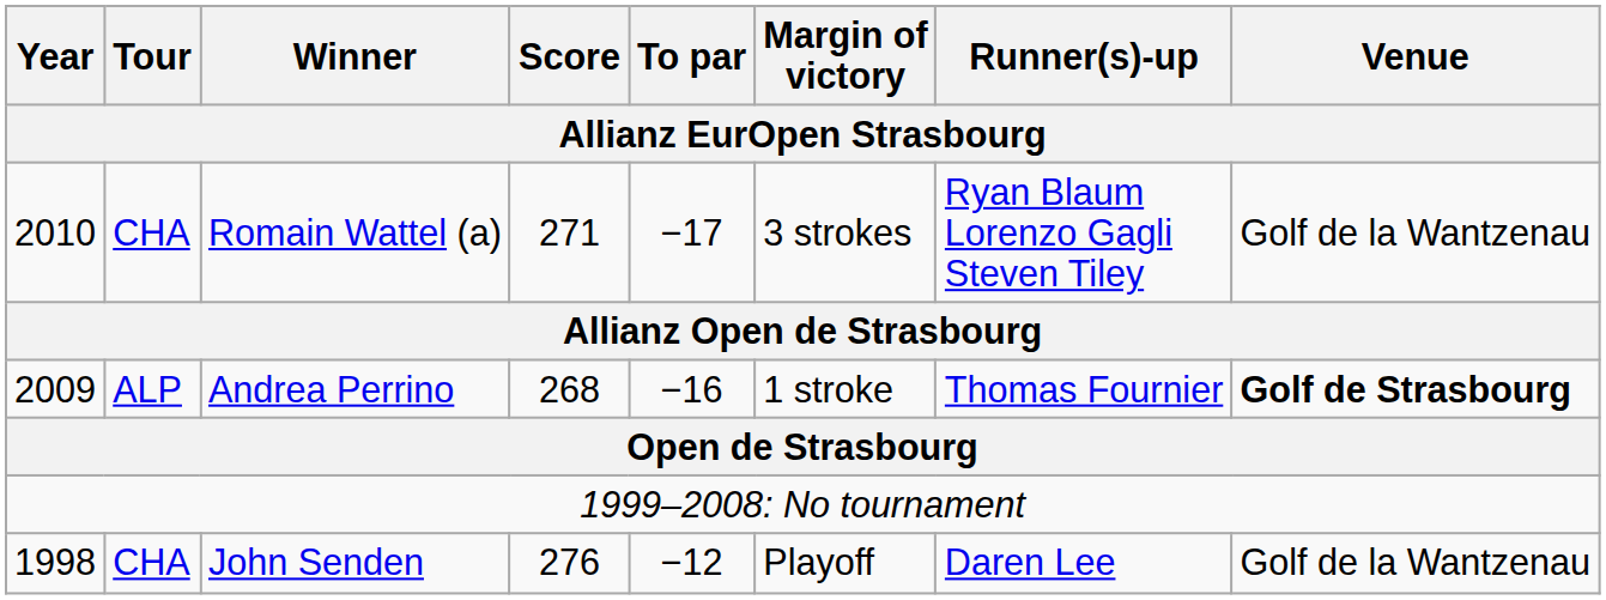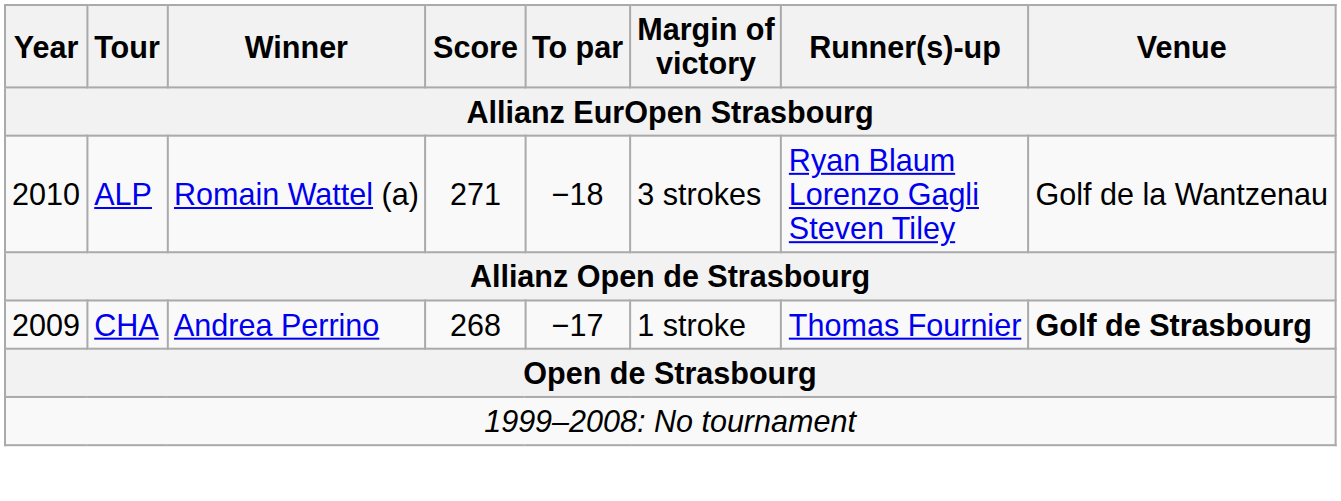Romain Wattel (a) | Tour: CHA -> ALP
Romain Wattel (a) | To par: −17 -> −18
Andrea Perrino | Tour: ALP -> CHA
Andrea Perrino | To par: −16 -> −17
- row: 1998 | CHA | John Senden | 276 | −12 | Playoff | Daren Lee | Golf de la Wantzenau
